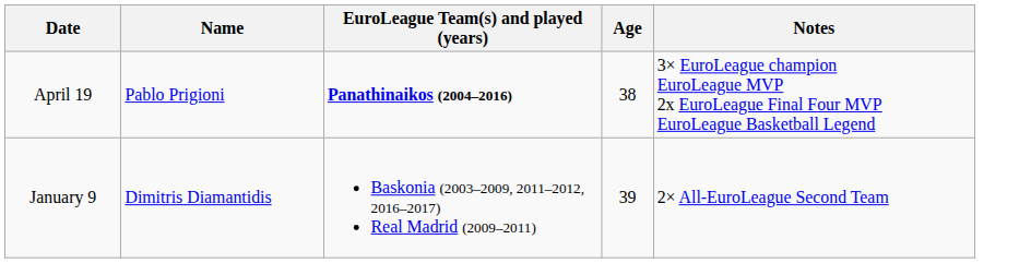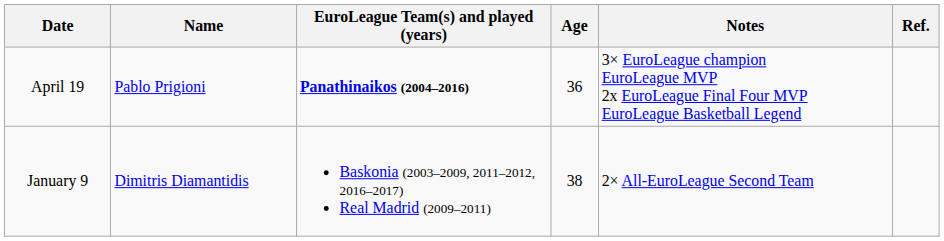+ column: Ref.
April 19 | Age: 38 -> 36
January 9 | Age: 39 -> 38
